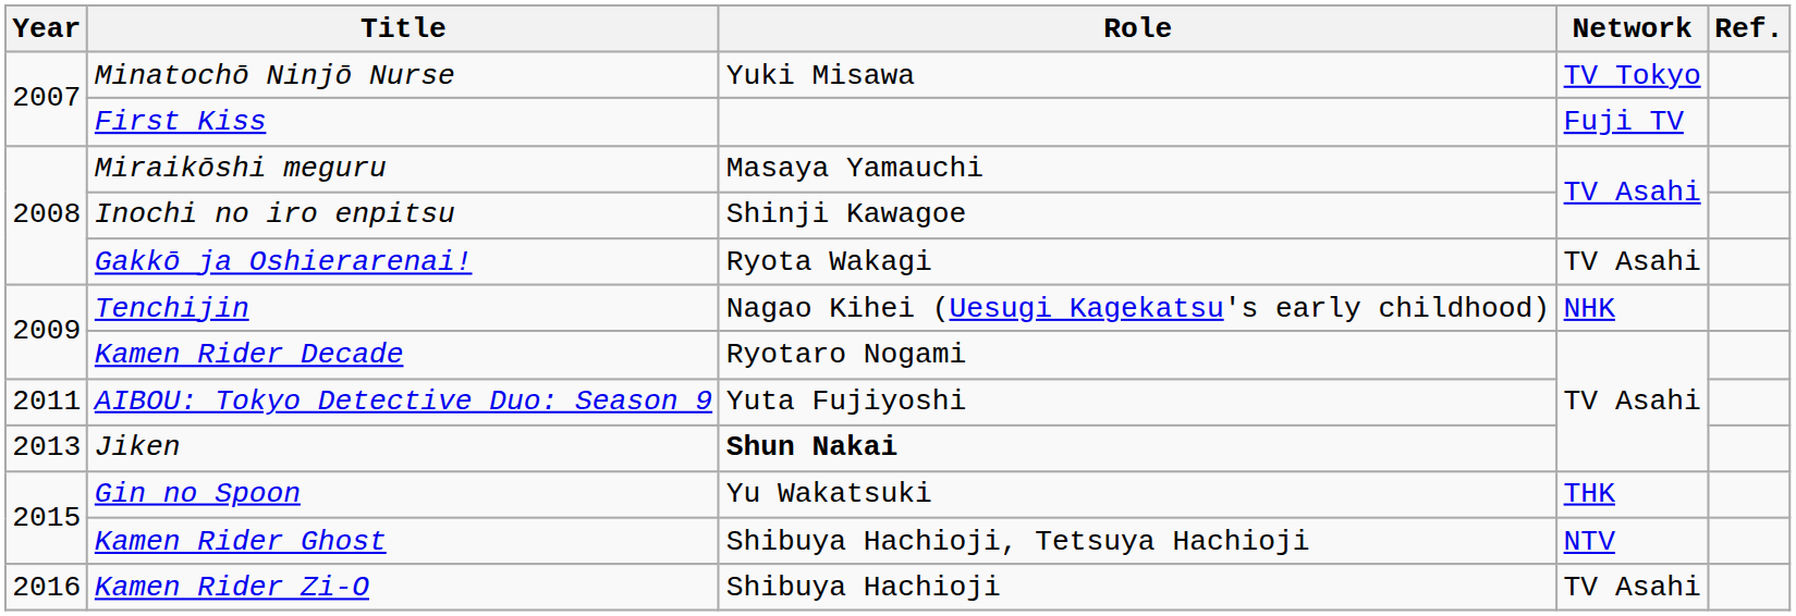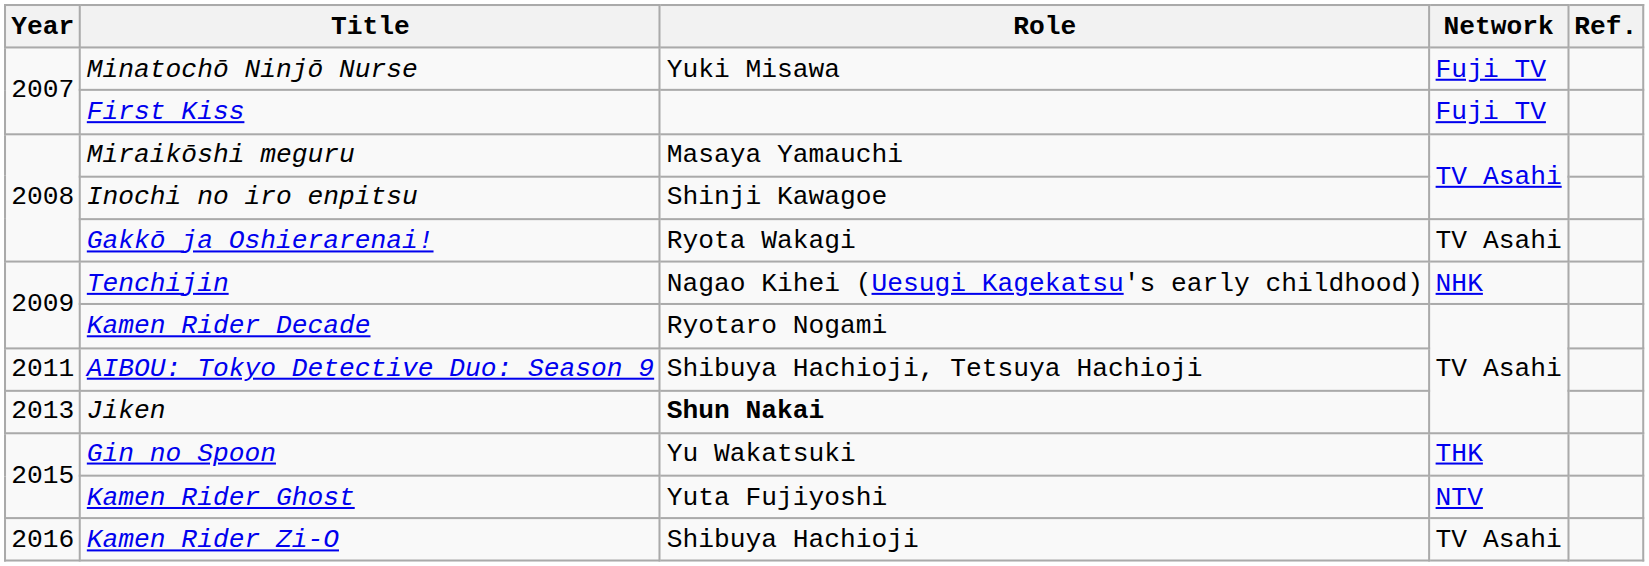Minatochō Ninjō Nurse | Network: TV Tokyo -> Fuji TV
AIBOU: Tokyo Detective Duo: Season 9 | Role: Yuta Fujiyoshi -> Shibuya Hachioji, Tetsuya Hachioji
Kamen Rider Ghost | Role: Shibuya Hachioji, Tetsuya Hachioji -> Yuta Fujiyoshi
